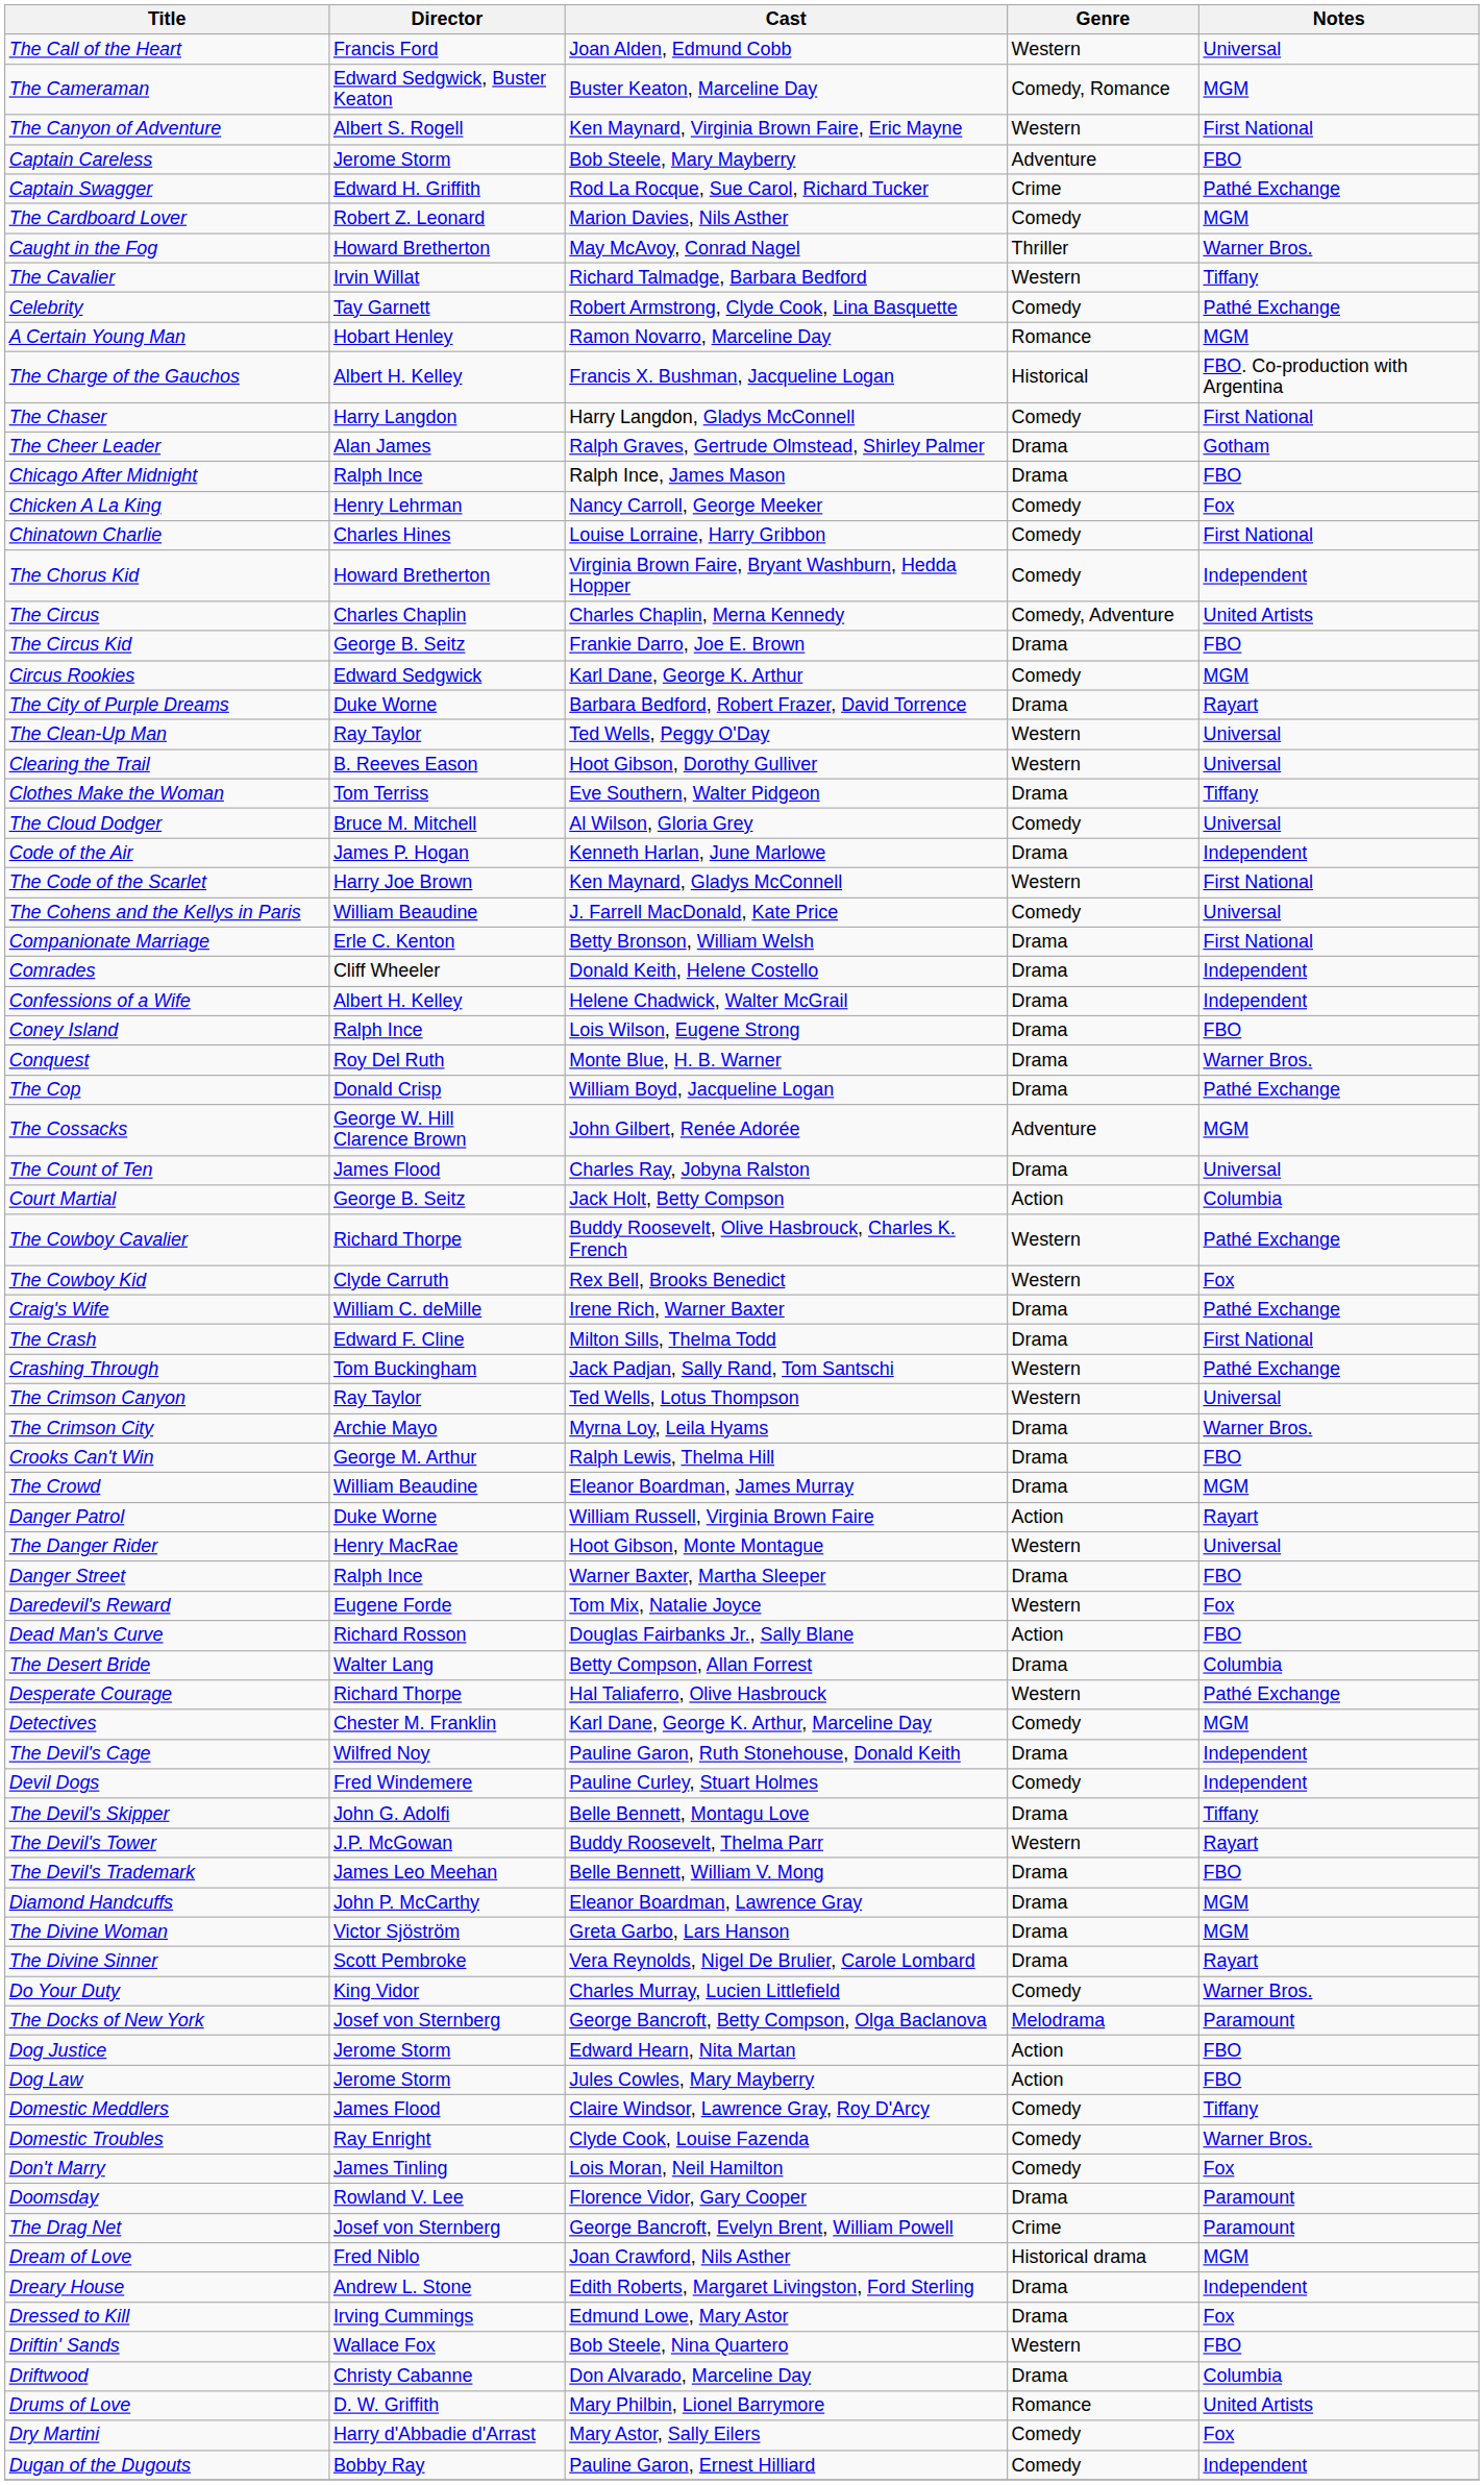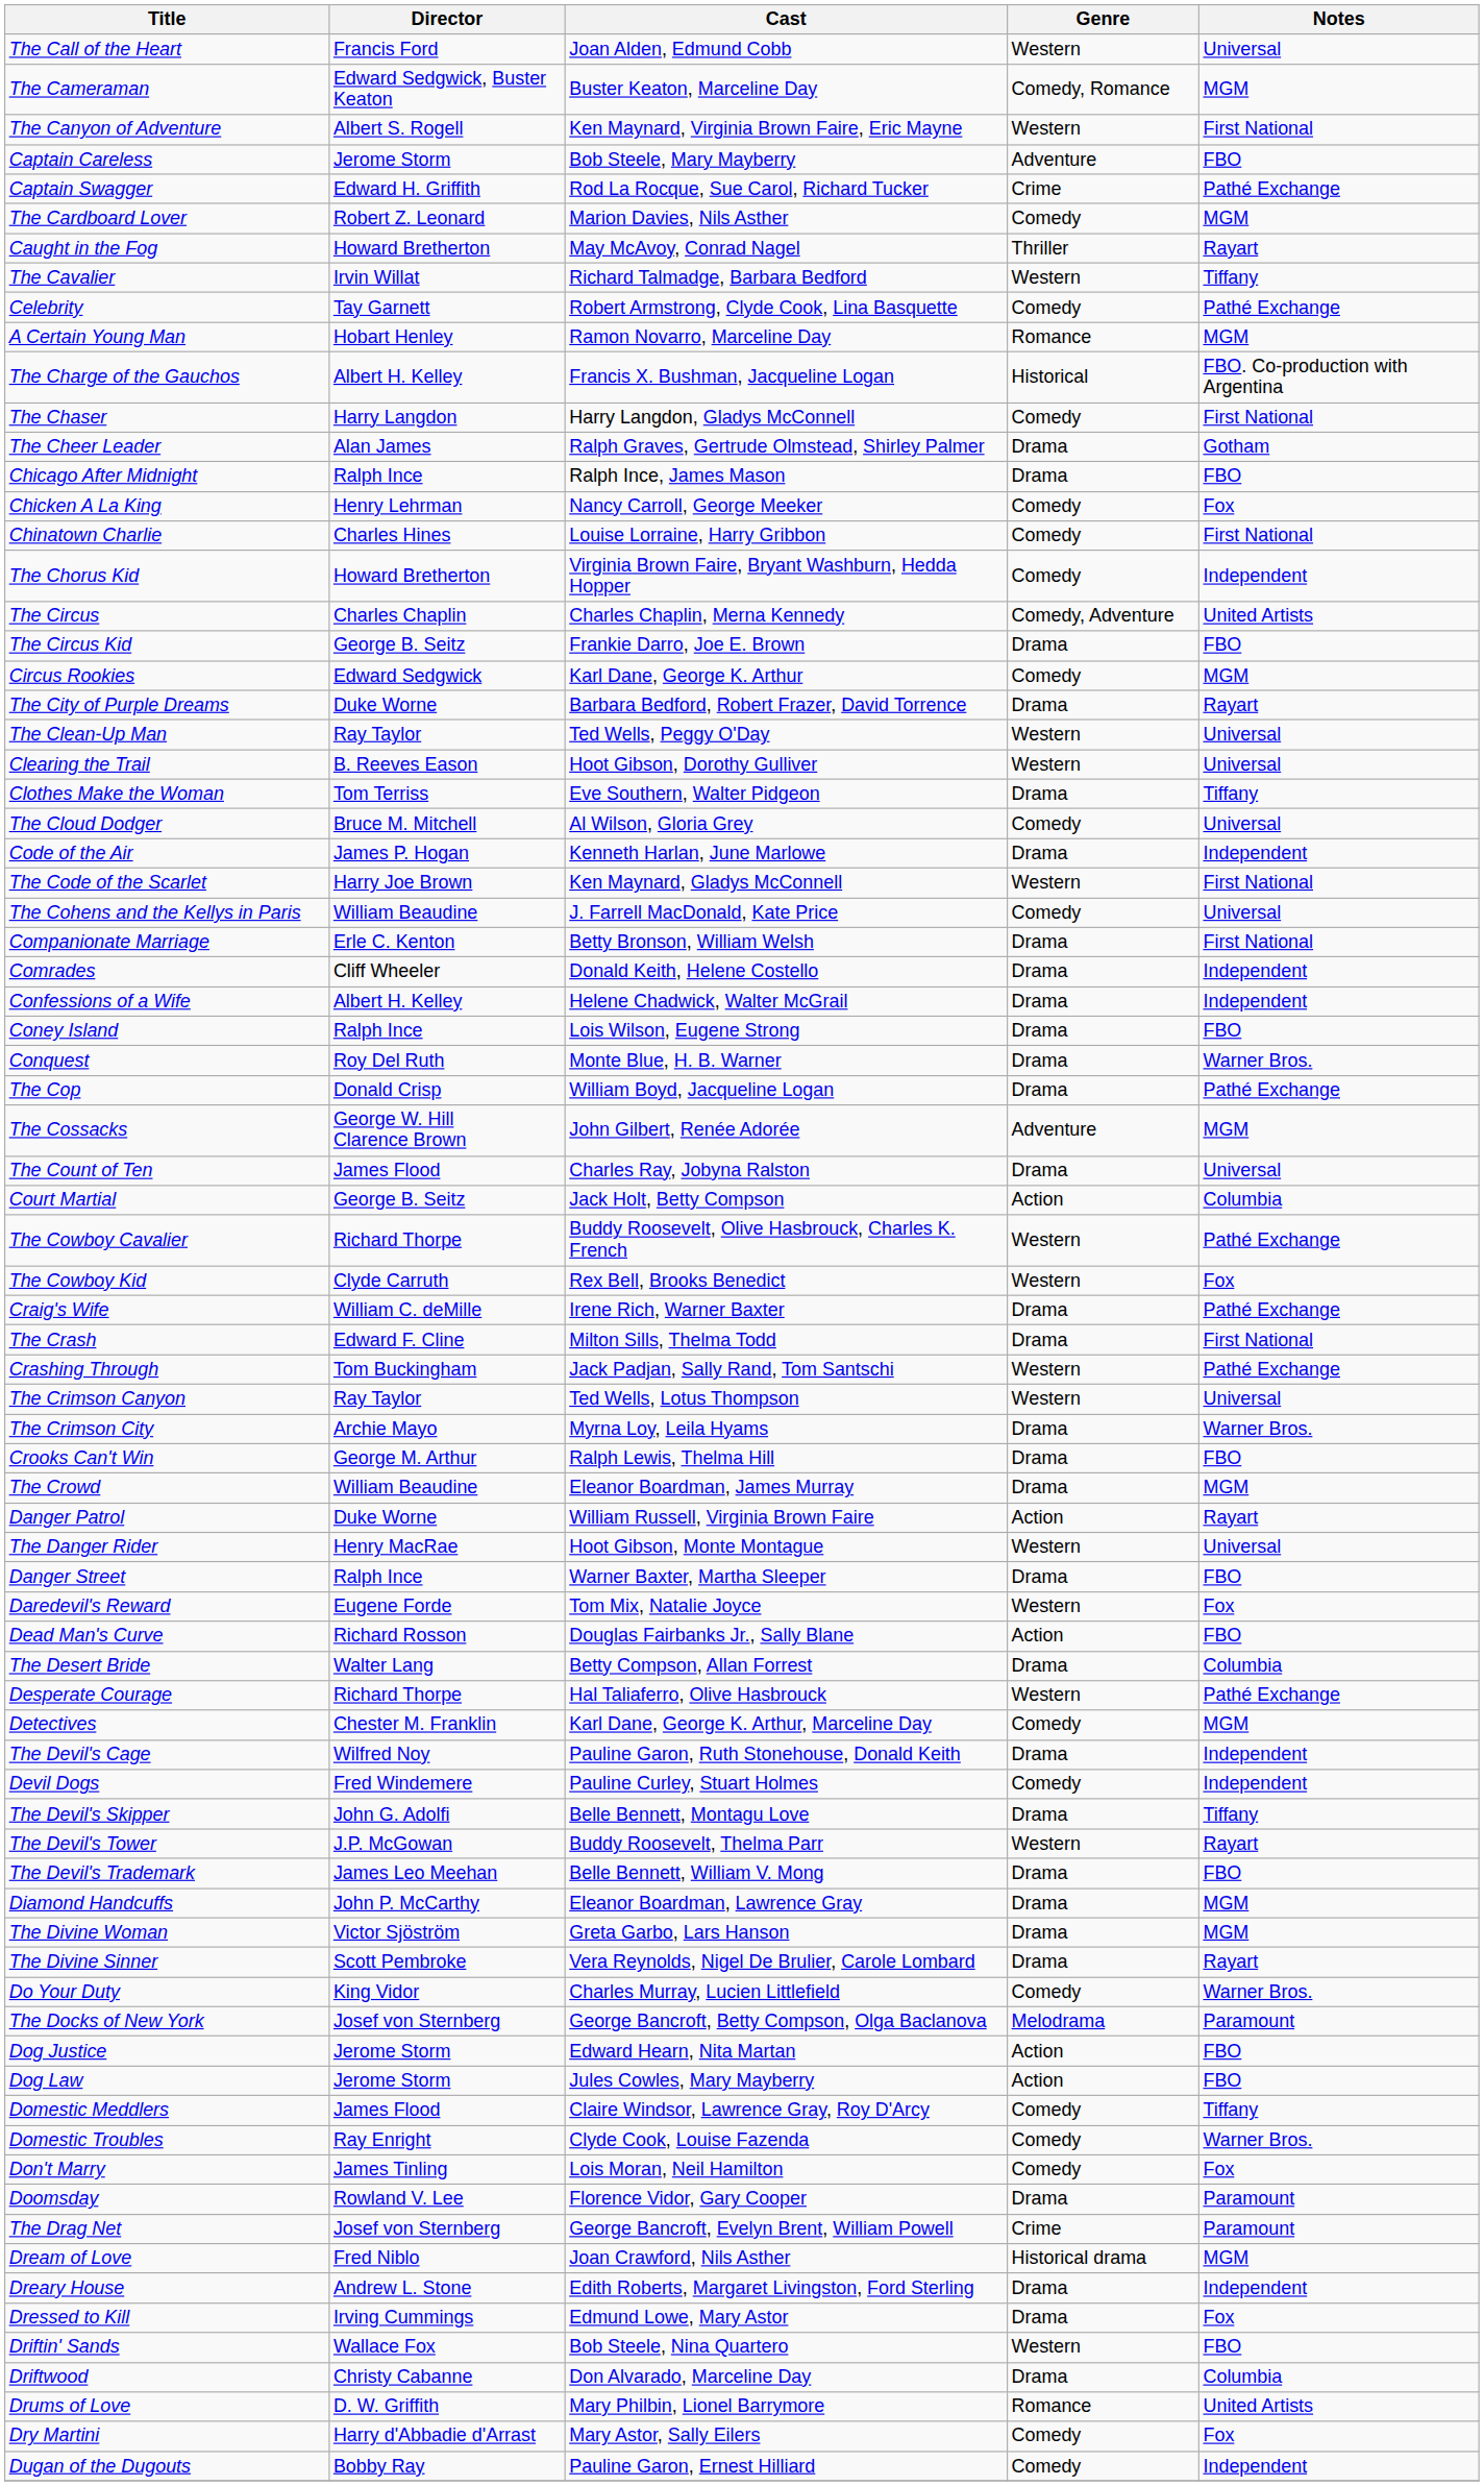Caught in the Fog | Notes: Warner Bros. -> Rayart
